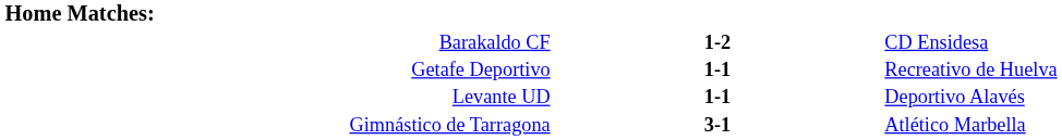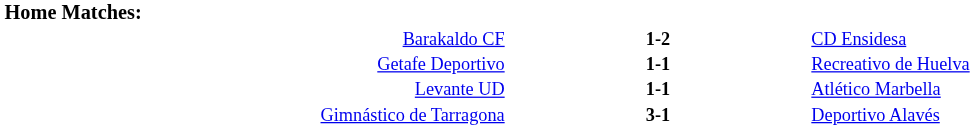Levante UD | column 3: Deportivo Alavés -> Atlético Marbella
Gimnástico de Tarragona | column 3: Atlético Marbella -> Deportivo Alavés
